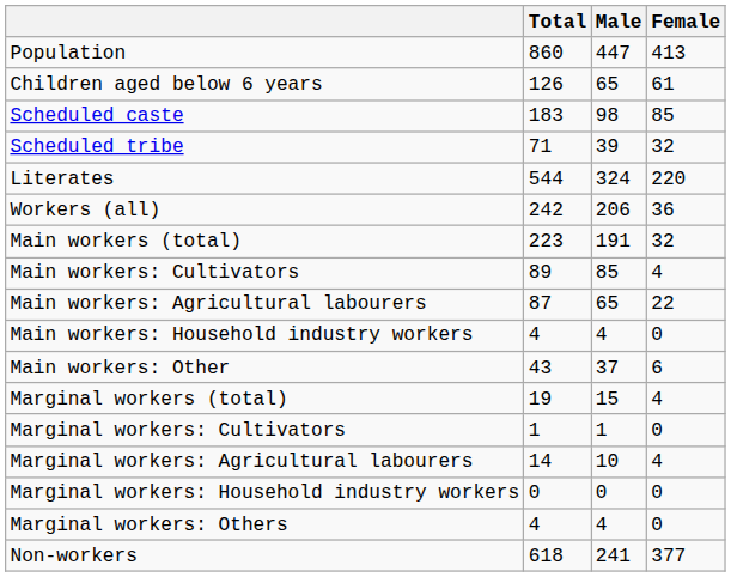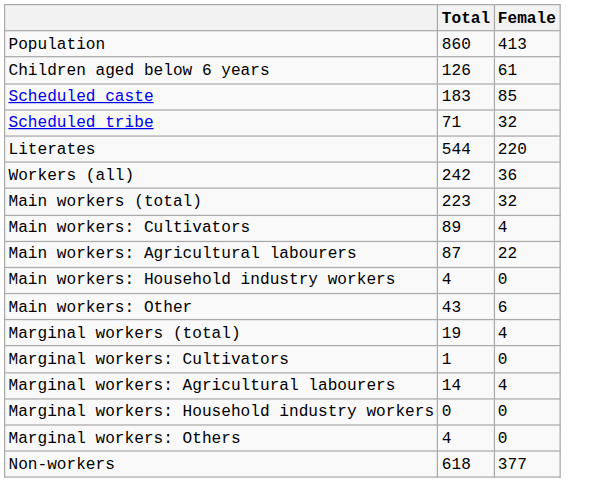- column: Male | 447 | 65 | 98 | 39 | 324 | 206 | 191 | 85 | 65 | 4 | 37 | 15 | 1 | 10 | 0 | 4 | 241
